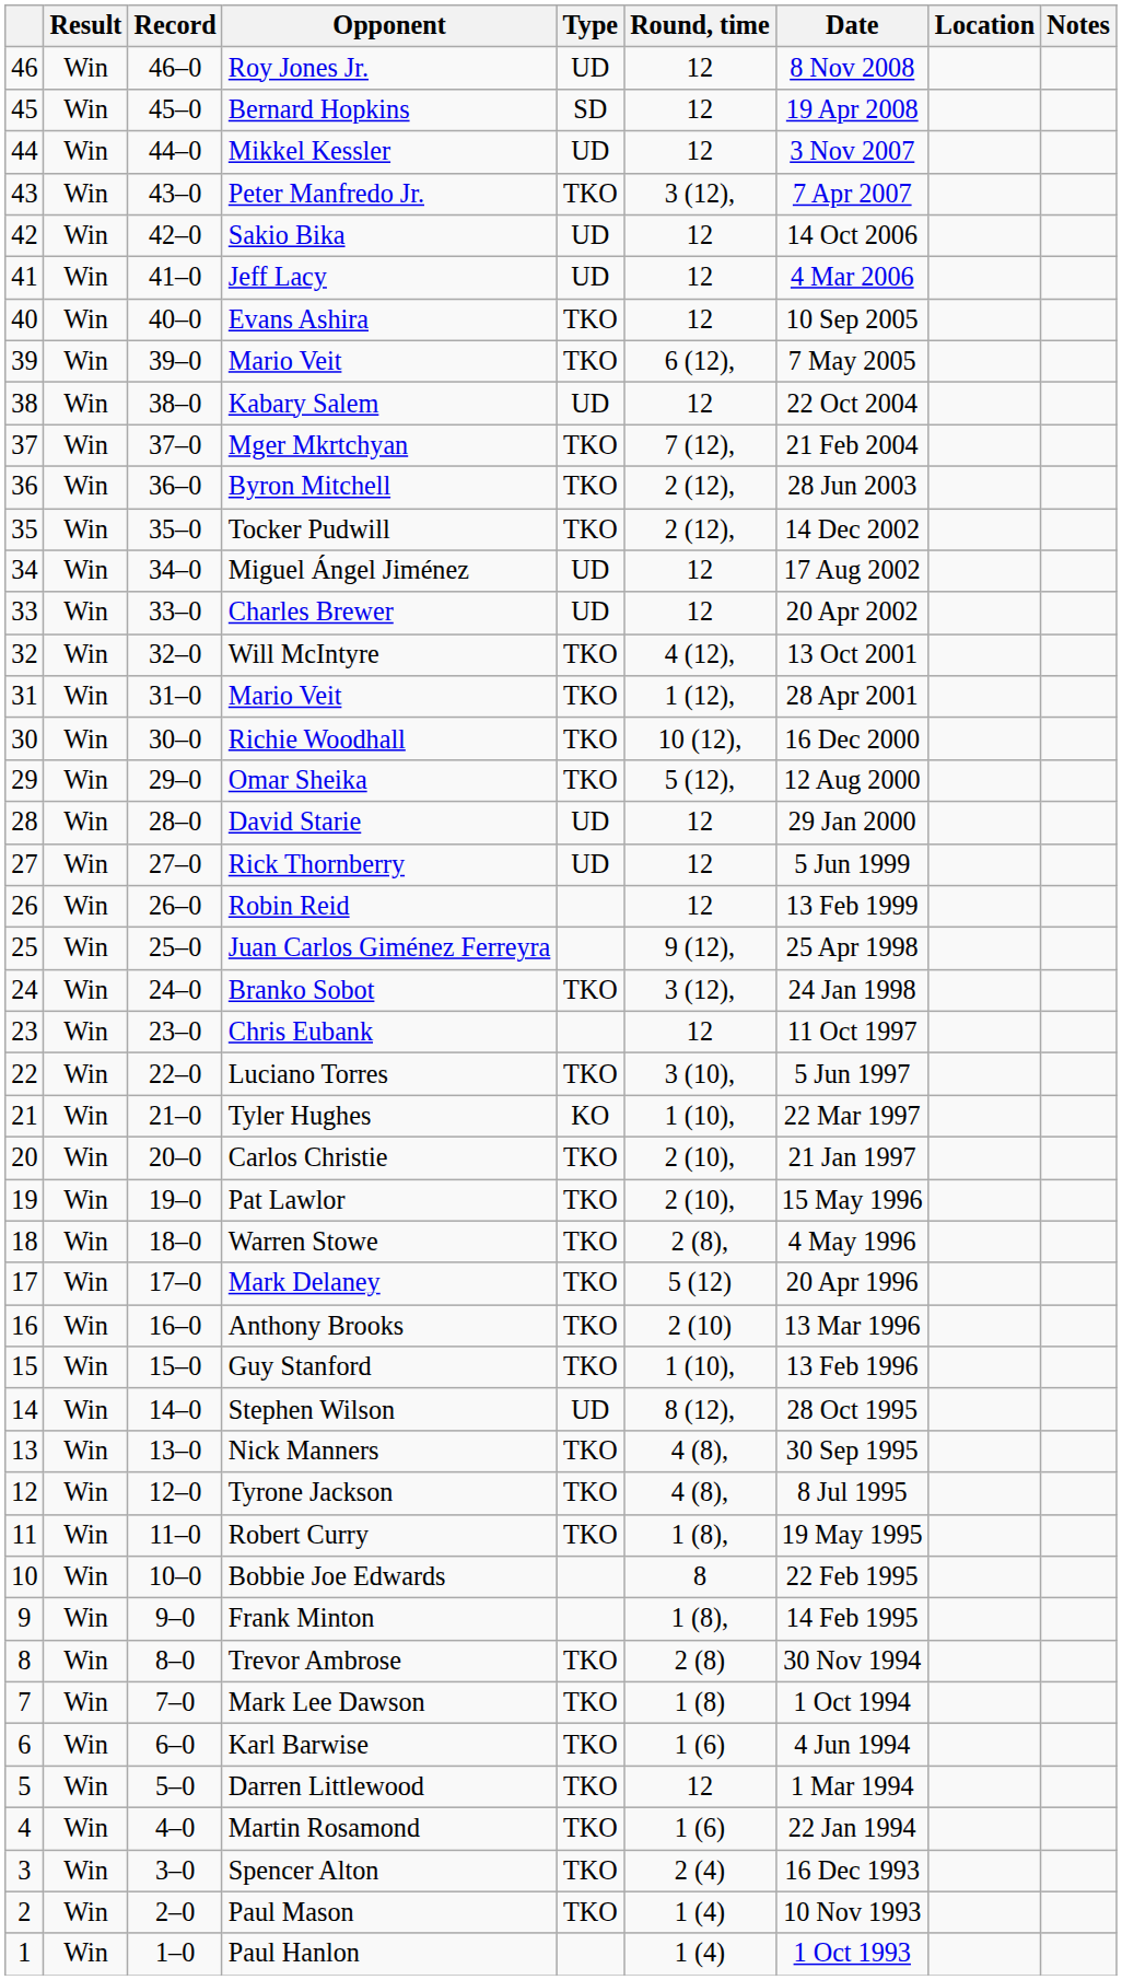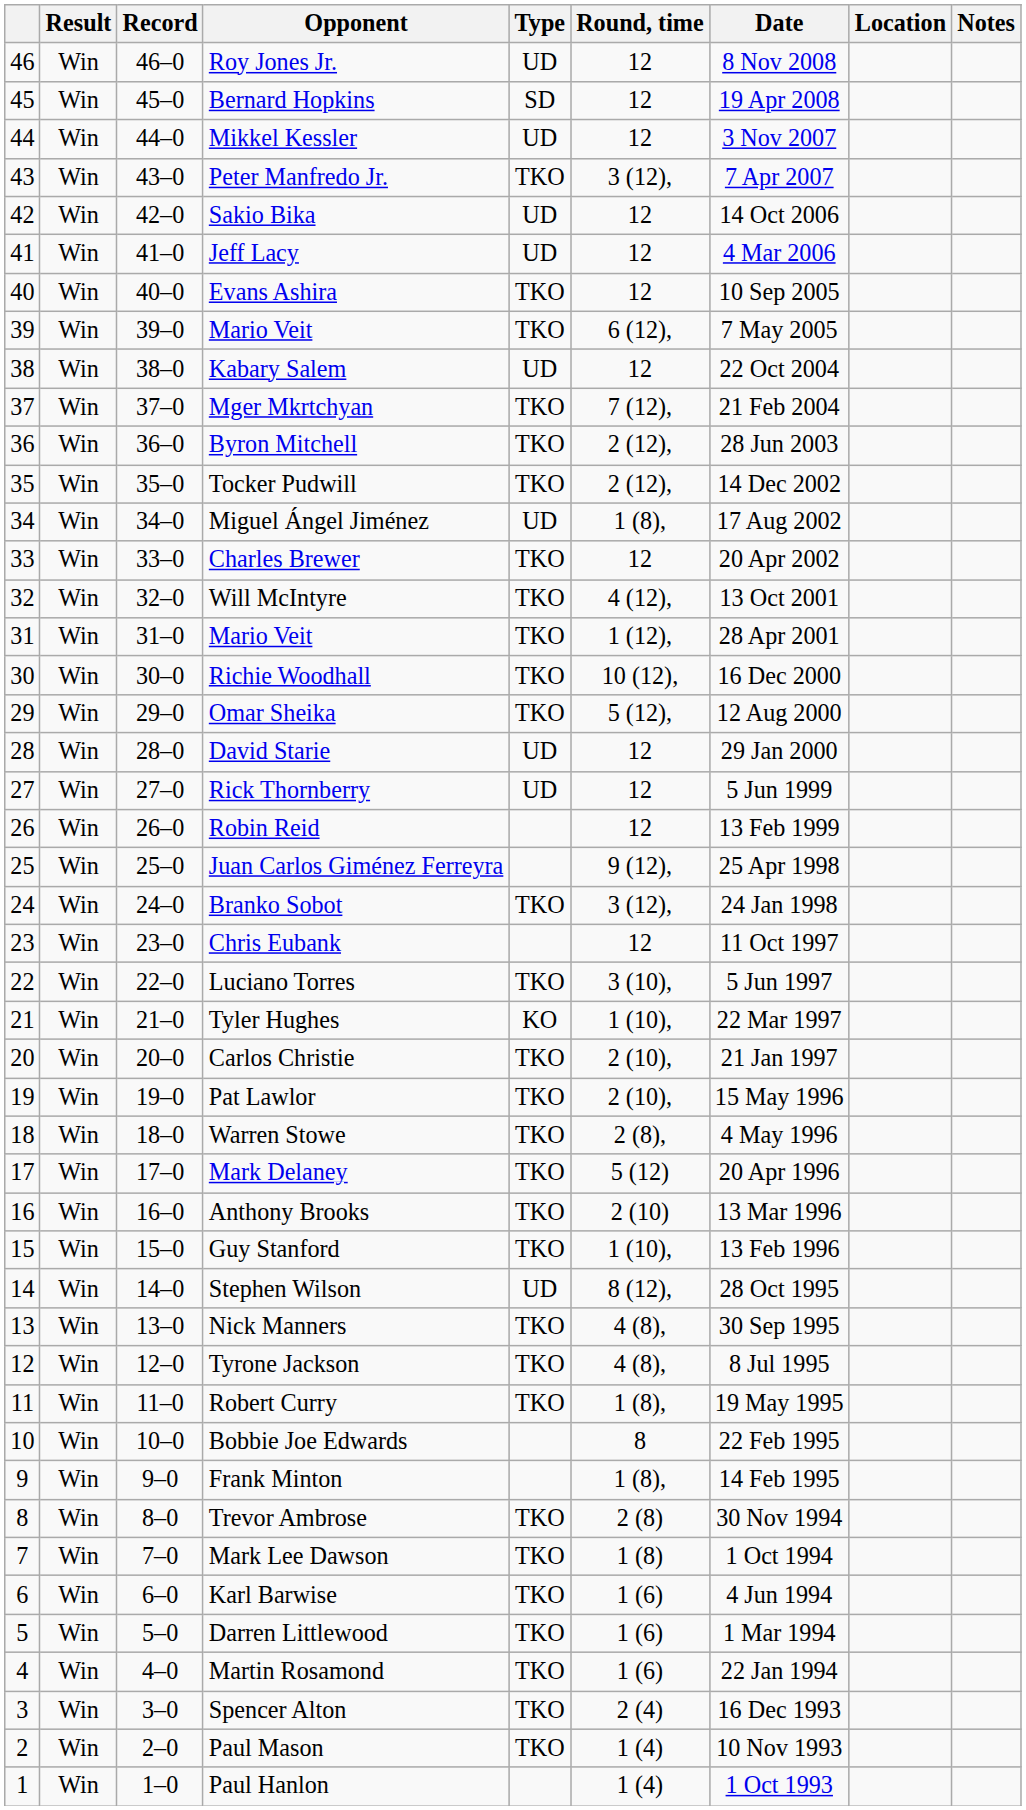Miguel Ángel Jiménez | Round, time: 12 -> 1 (8),
Charles Brewer | Type: UD -> TKO
Darren Littlewood | Round, time: 12 -> 1 (6)
